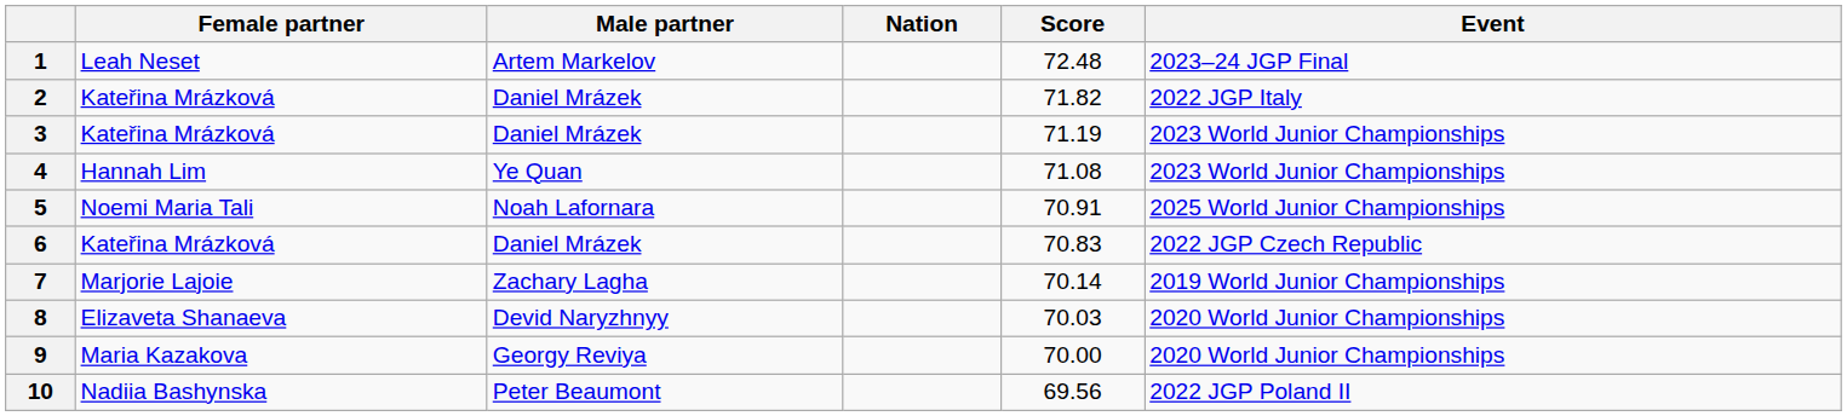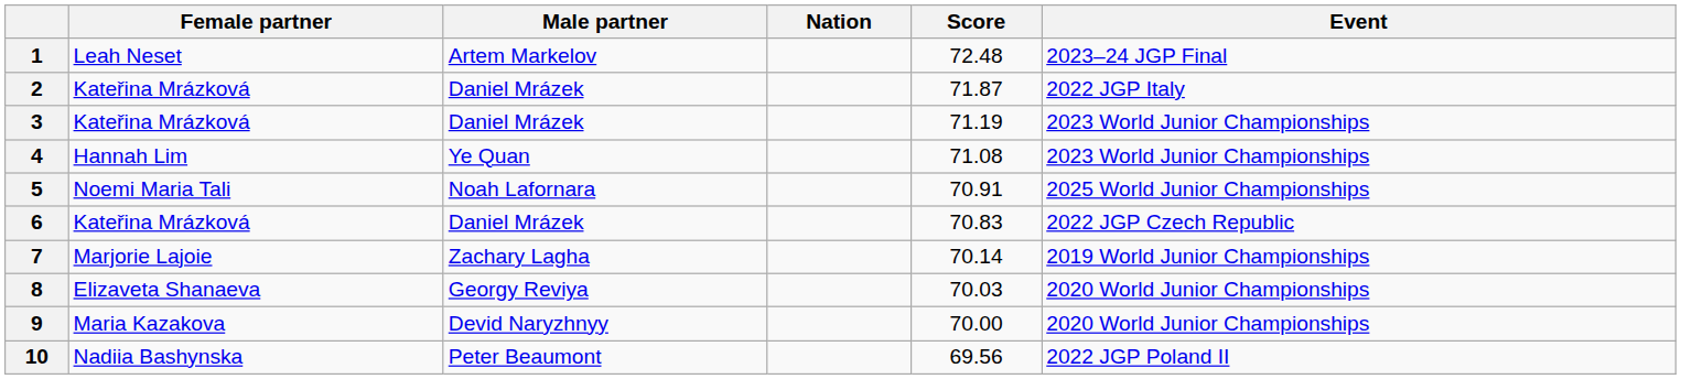2 | Score: 71.82 -> 71.87
8 | Male partner: Devid Naryzhnyy -> Georgy Reviya
9 | Male partner: Georgy Reviya -> Devid Naryzhnyy
